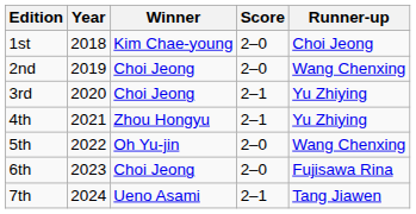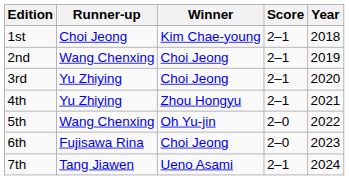columns swapped: Year <-> Runner-up
1st | Score: 2–0 -> 2–1
2nd | Score: 2–0 -> 2–1
